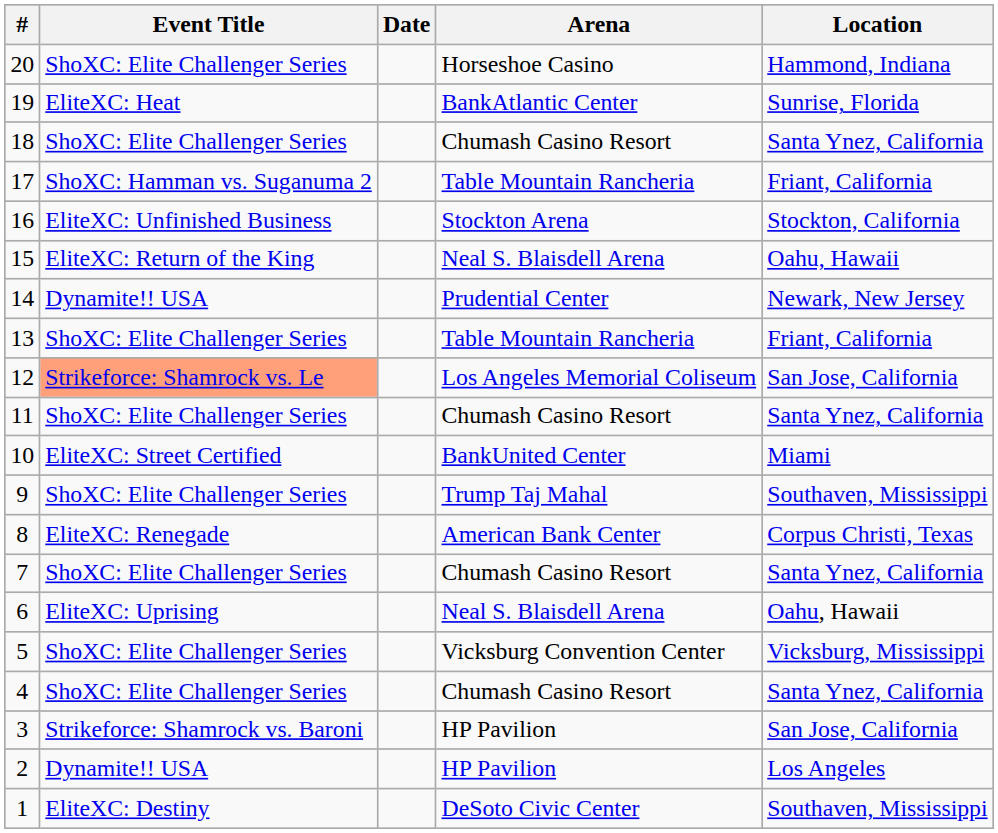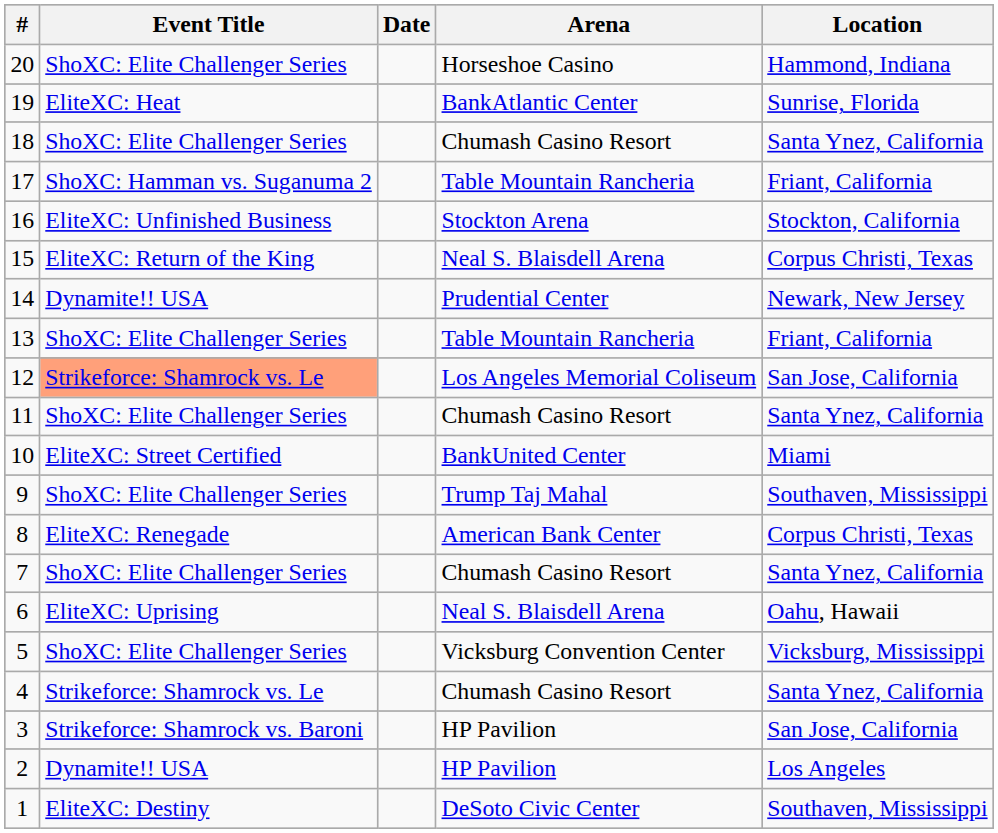15 | Location: Oahu, Hawaii -> Corpus Christi, Texas
4 | Event Title: ShoXC: Elite Challenger Series -> Strikeforce: Shamrock vs. Le
